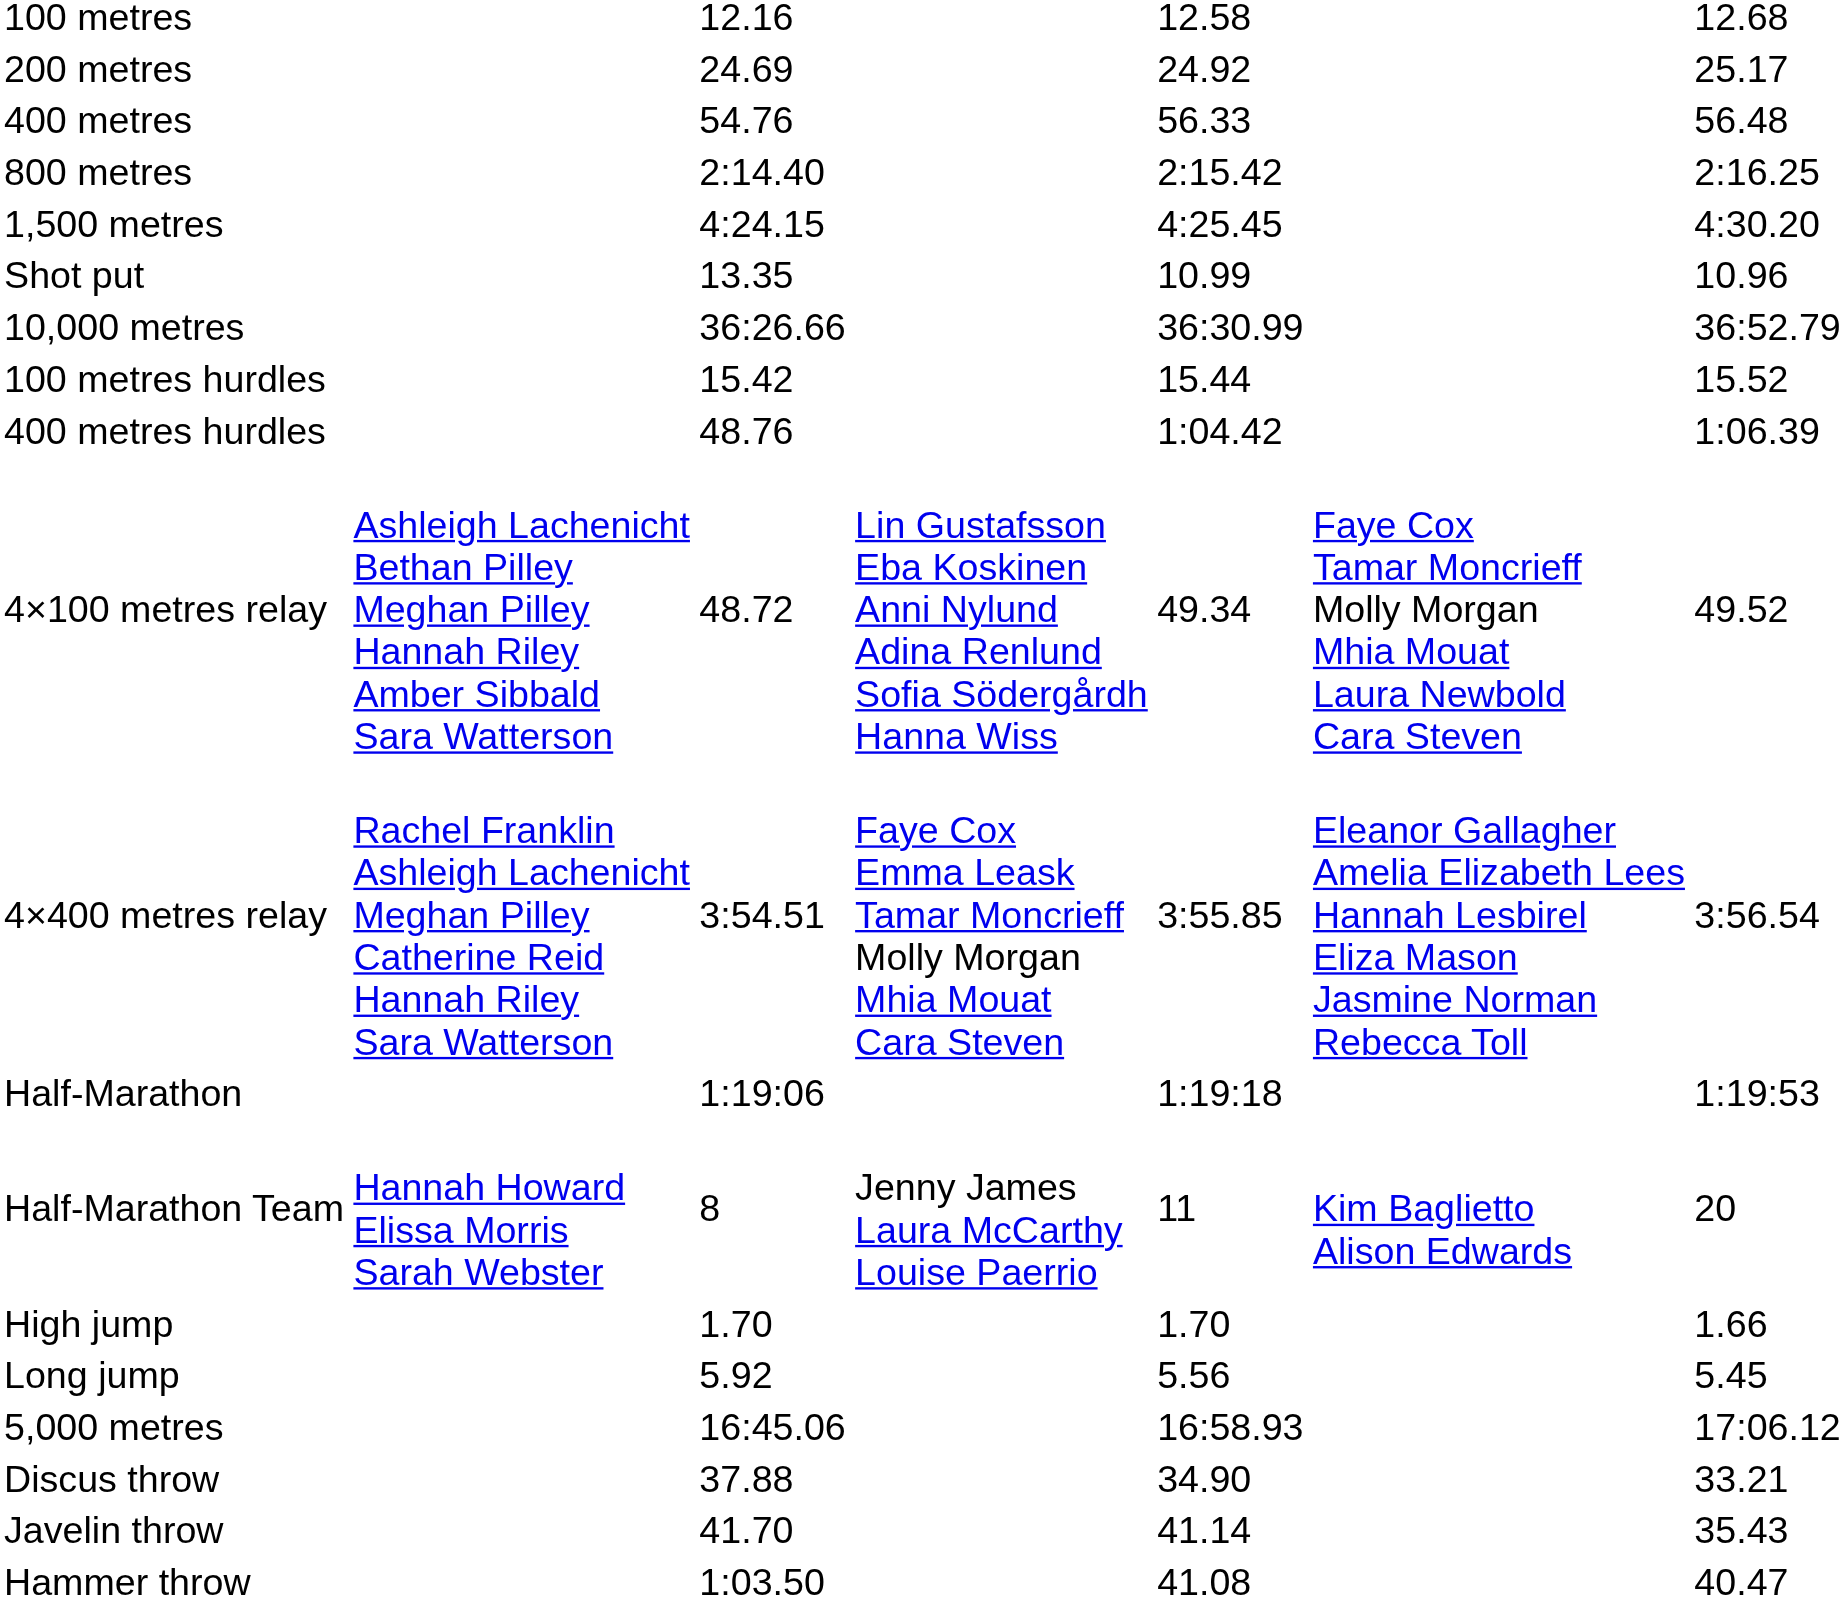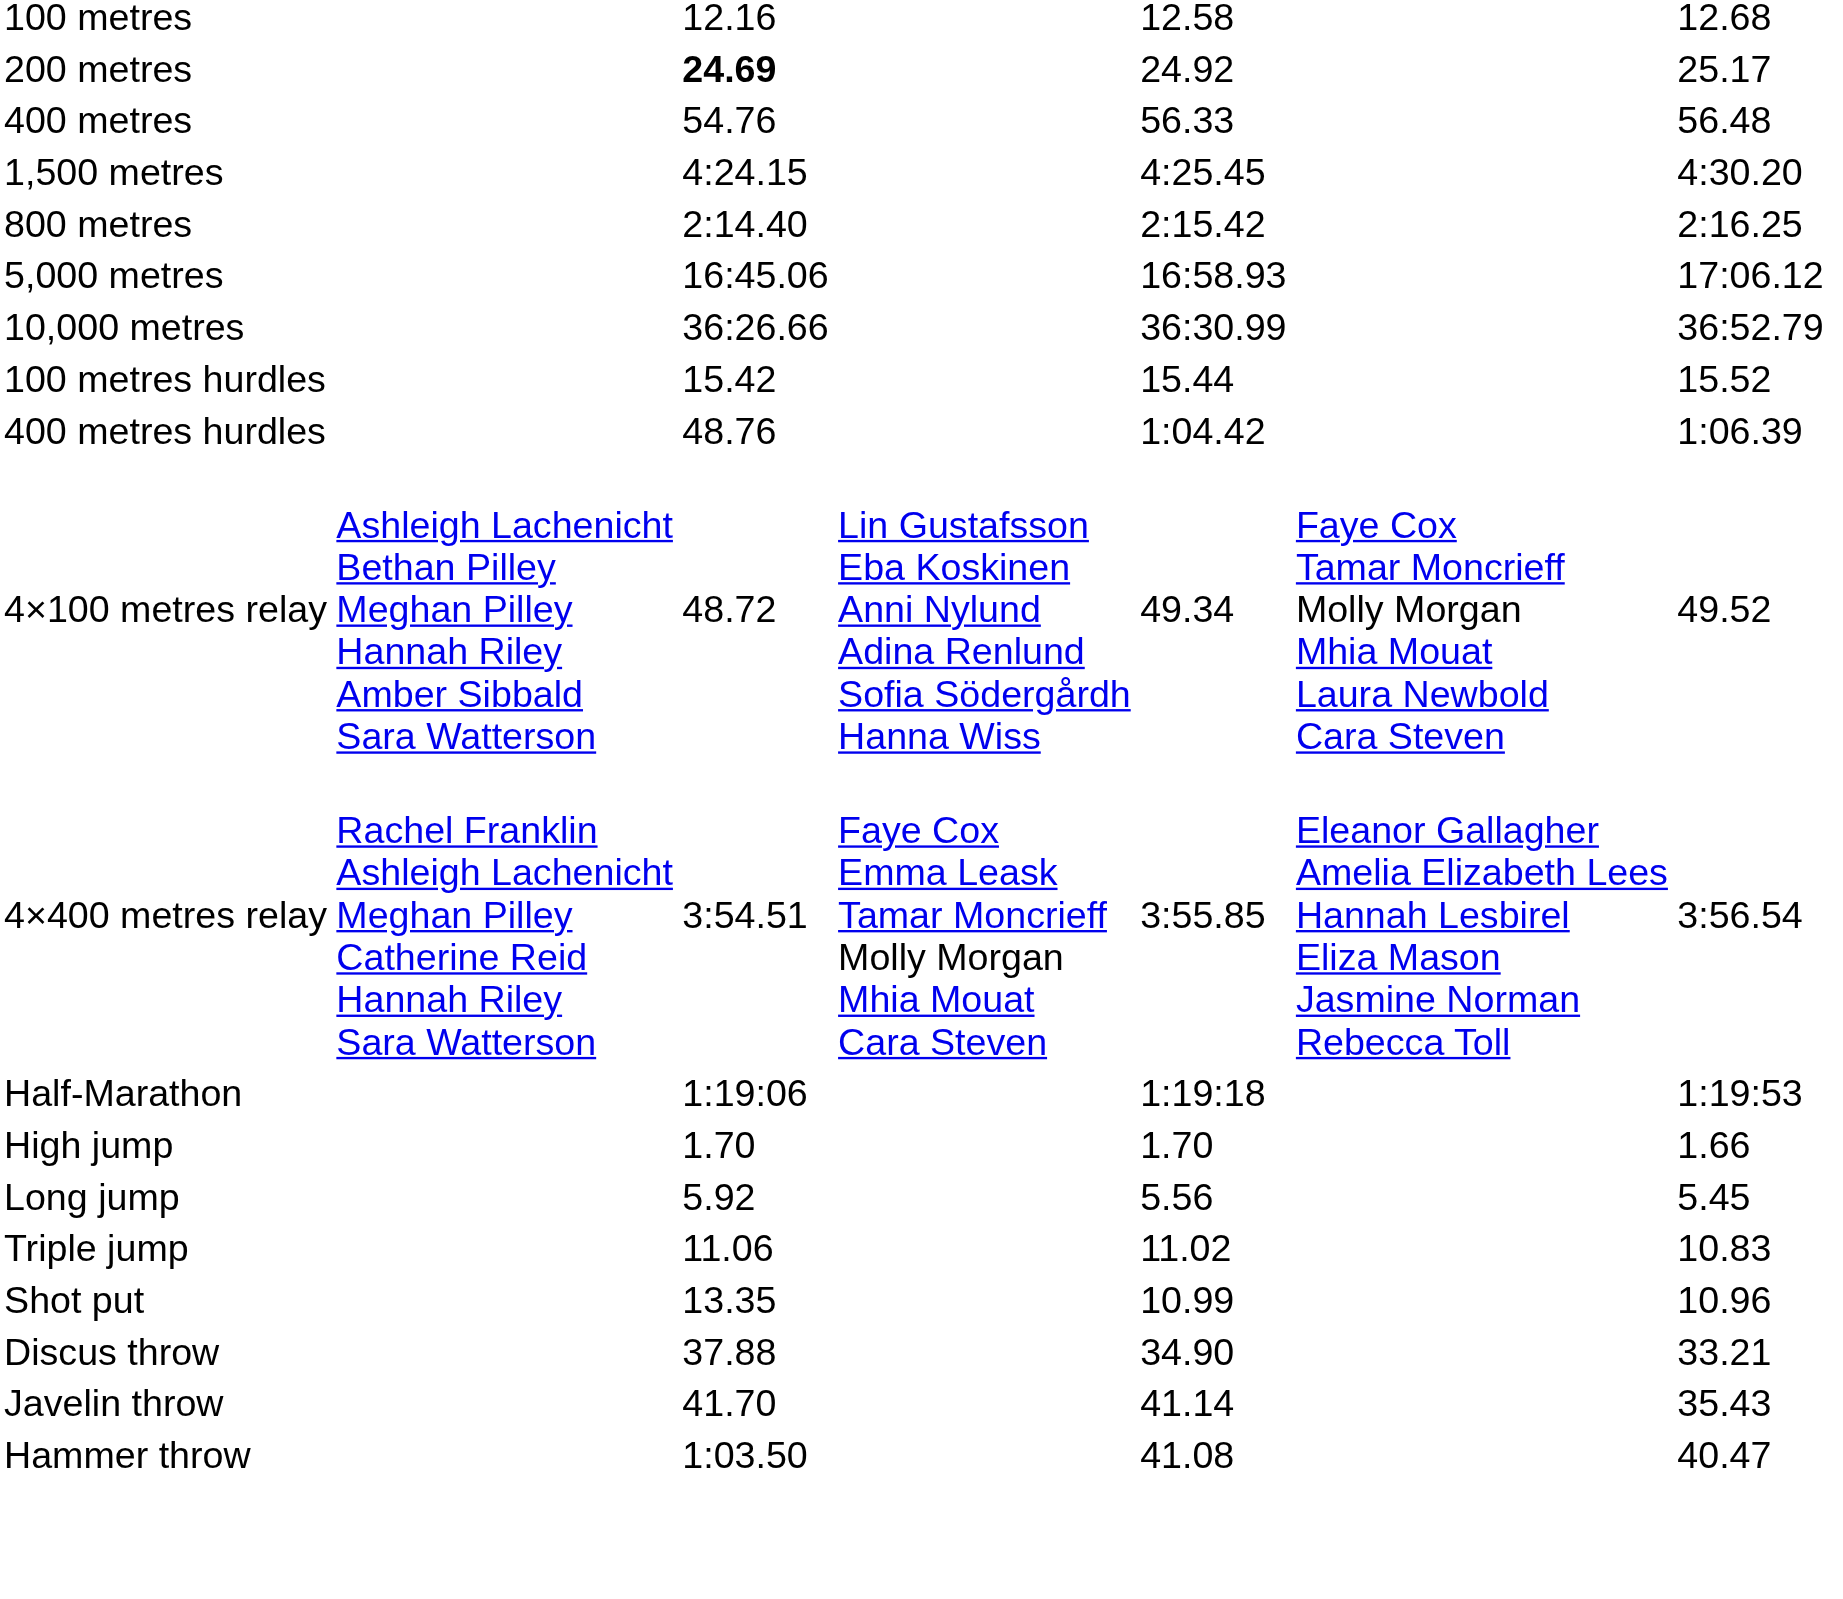200 metres | column 3: normal -> bold
rows swapped: 800 metres <-> 1,500 metres
rows swapped: 5,000 metres <-> Shot put
- row: Half-Marathon Team | Hannah Howard Elissa Morris Sarah Webster | 8 | Jenny James Laura McCarthy Louise Paerrio | 11 | Kim Baglietto Alison Edwards | 20
+ row: Triple jump | 11.06 | 11.02 | 10.83
